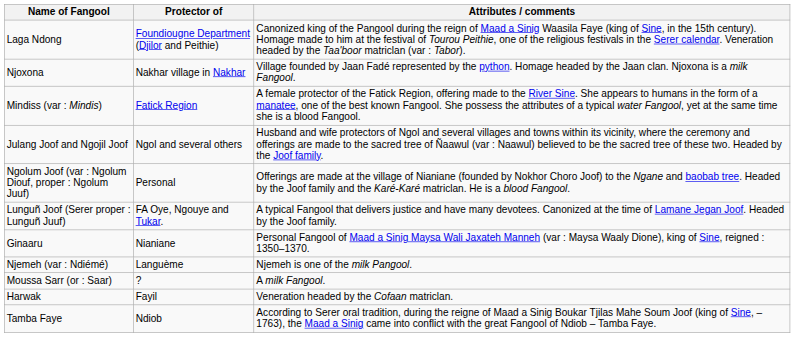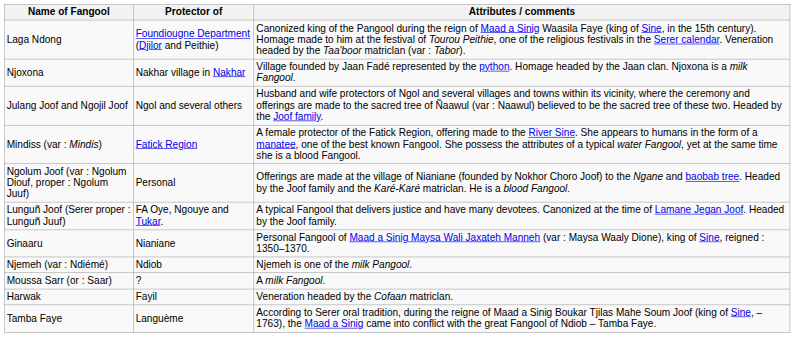rows swapped: Mindiss (var : Mindis) <-> Julang Joof and Ngojil Joof
Njemeh (var : Ndiémé) | Protector of: Languème -> Ndiob
Tamba Faye | Protector of: Ndiob -> Languème
